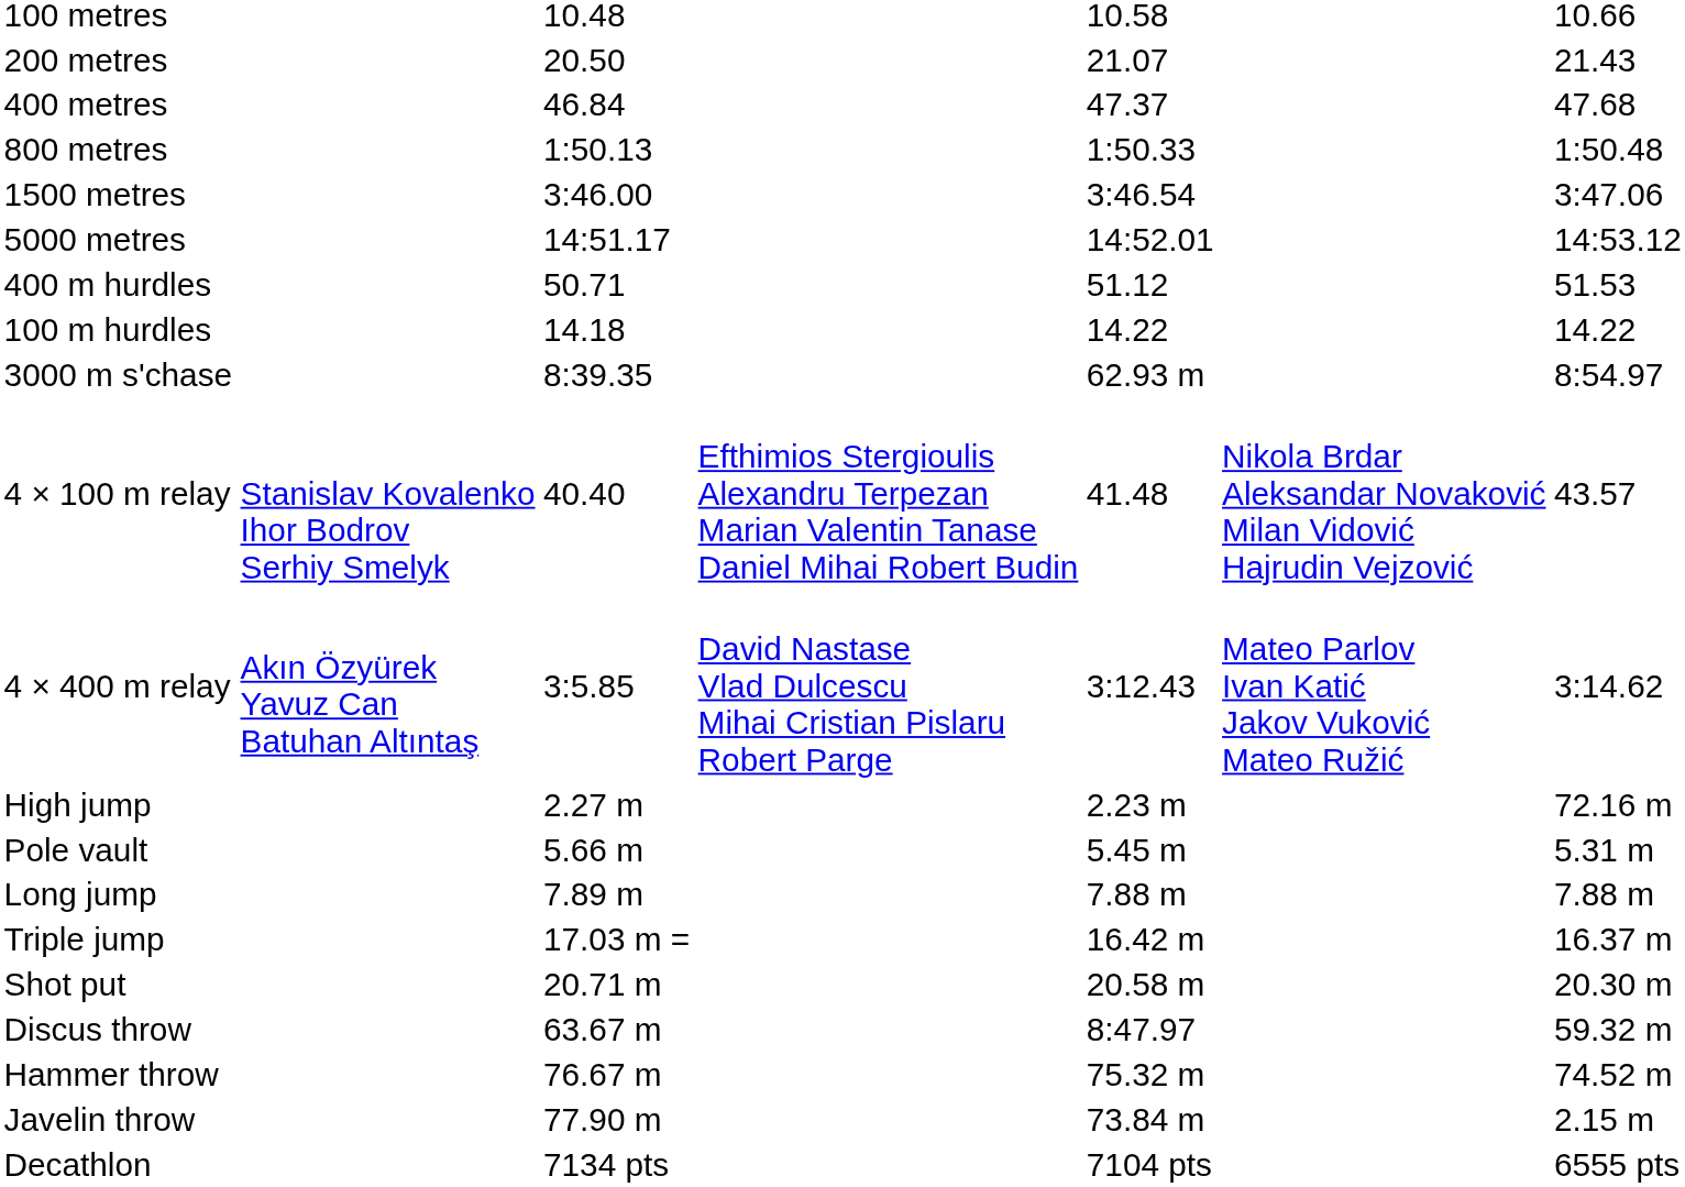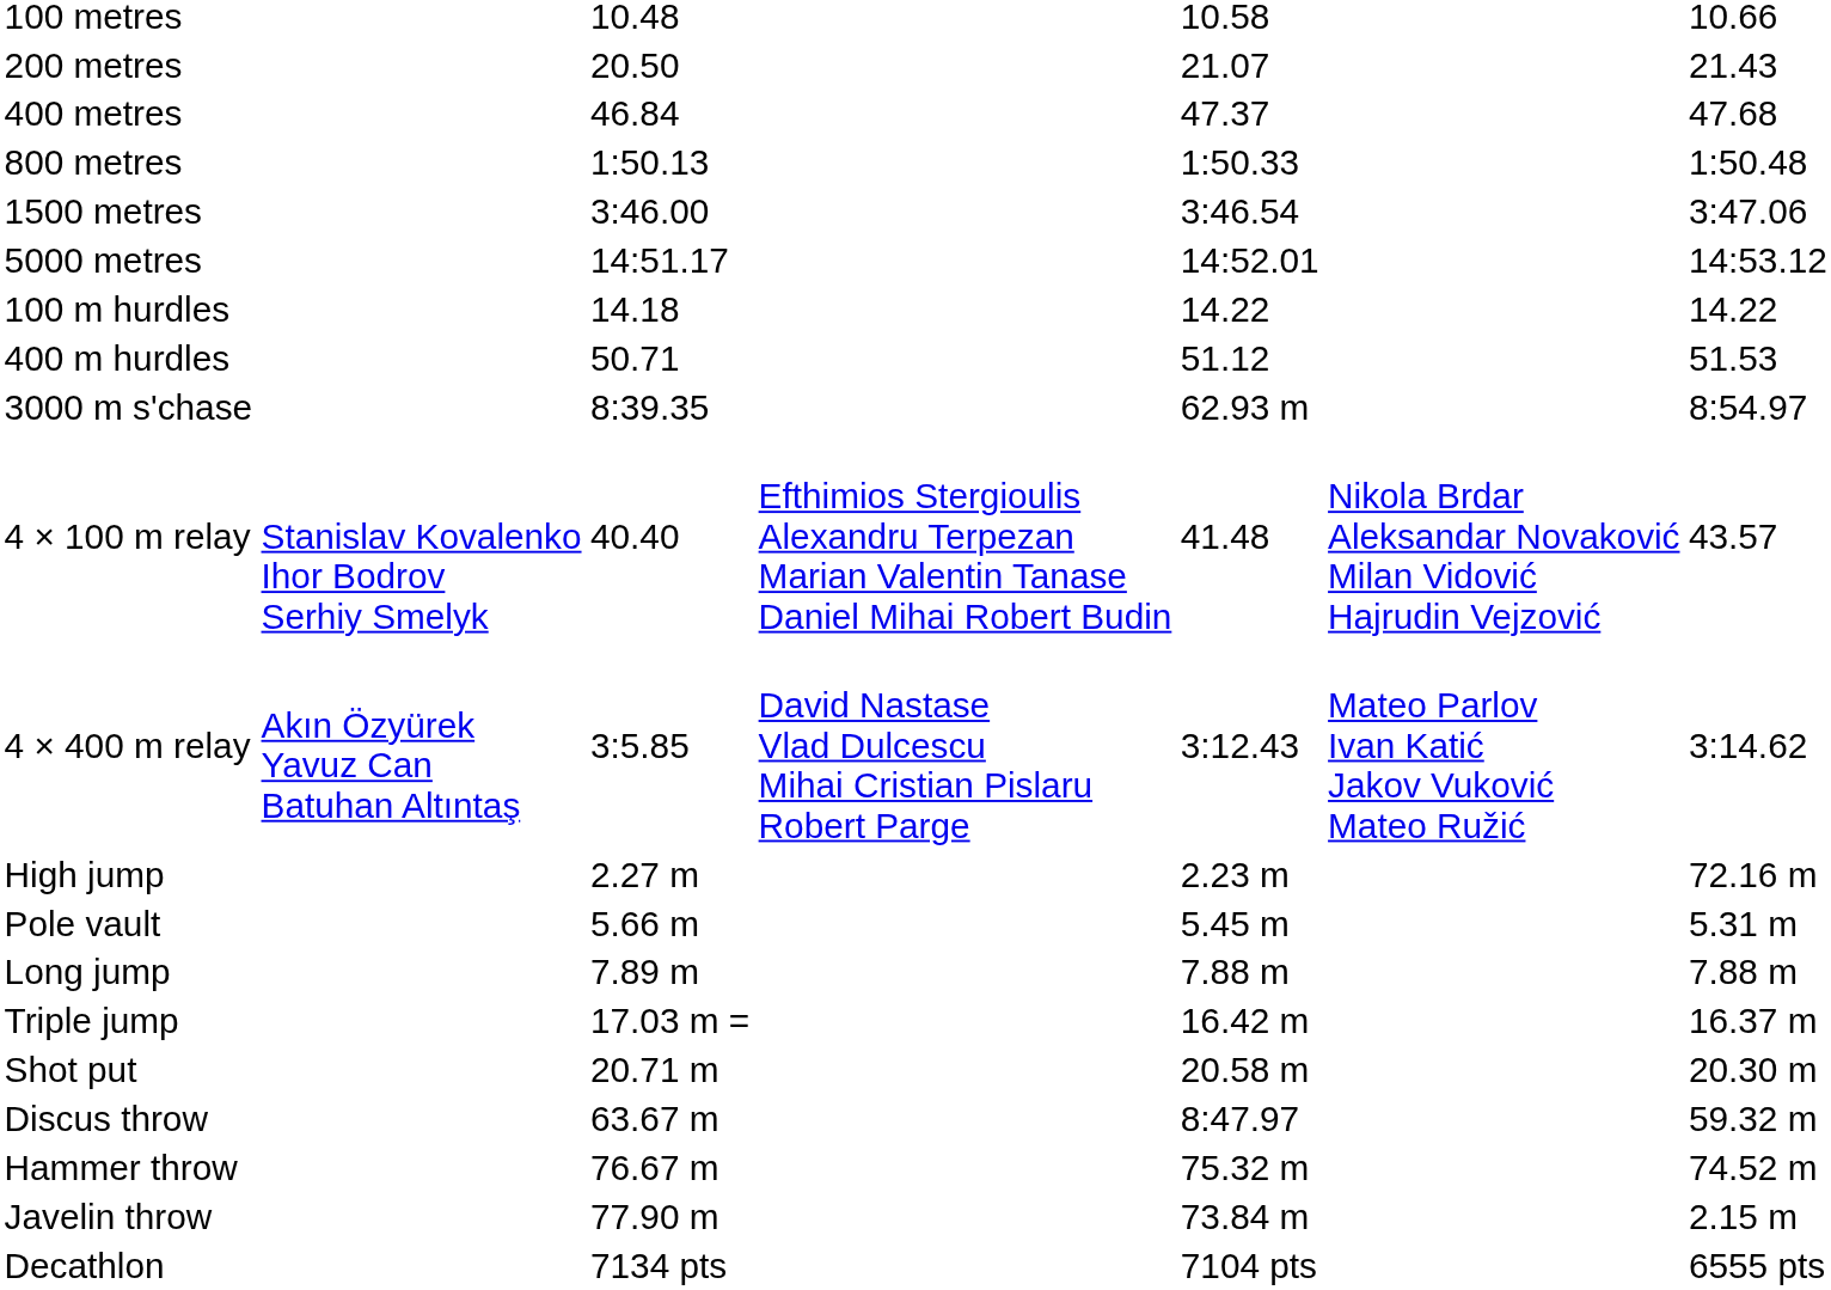rows swapped: 100 m hurdles <-> 400 m hurdles
